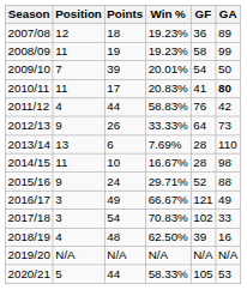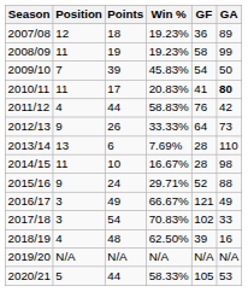2009/10 | Win %: 20.01% -> 45.83%
